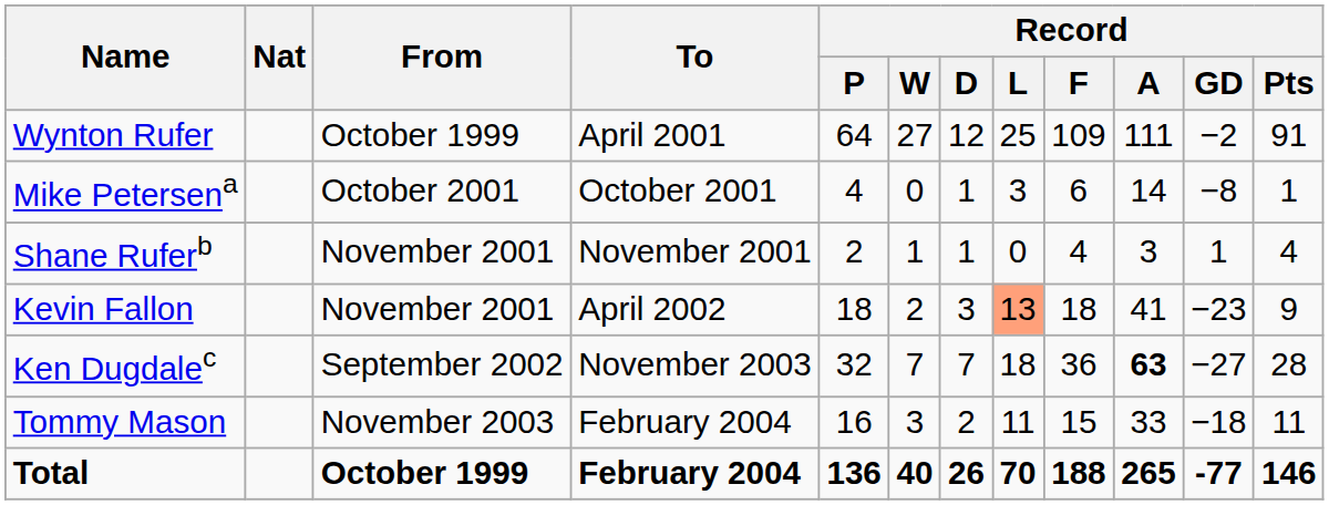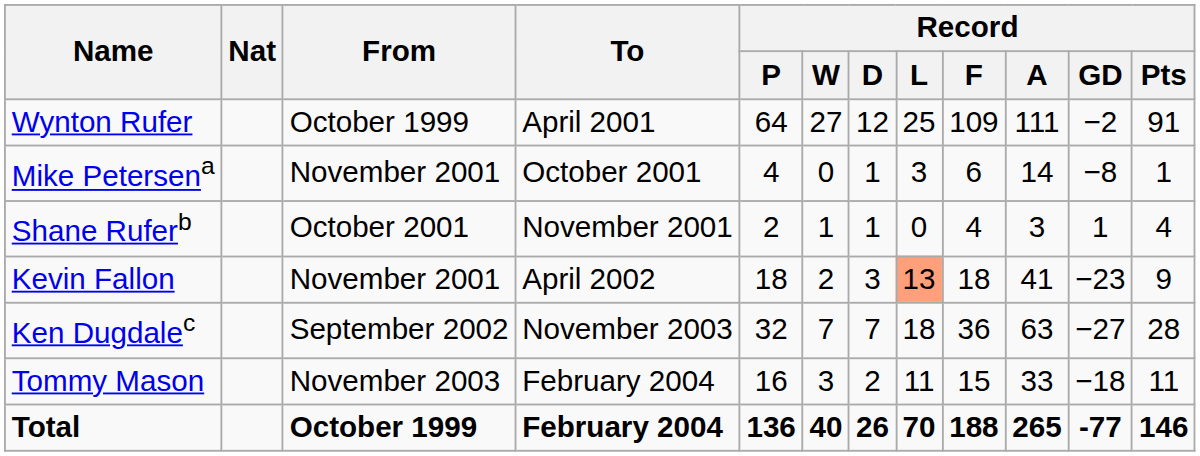Mike Petersena | From: October 2001 -> November 2001
Shane Ruferb | From: November 2001 -> October 2001
Ken Dugdalec | Record / A: bold -> normal
